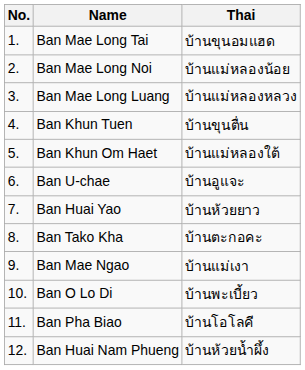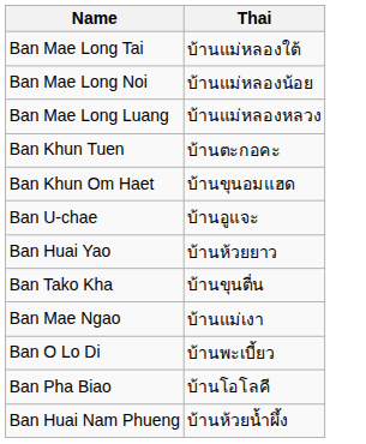- column: No. | 1. | 2. | 3. | 4. | 5. | 6. | 7. | 8. | 9. | 10. | 11. | 12.
Ban Mae Long Tai | Thai: บ้านขุนอมแฮด -> บ้านแม่หลองใต้
Ban Khun Tuen | Thai: บ้านขุนตื่น -> บ้านตะกอคะ
Ban Khun Om Haet | Thai: บ้านแม่หลองใต้ -> บ้านขุนอมแฮด
Ban Tako Kha | Thai: บ้านตะกอคะ -> บ้านขุนตื่น
